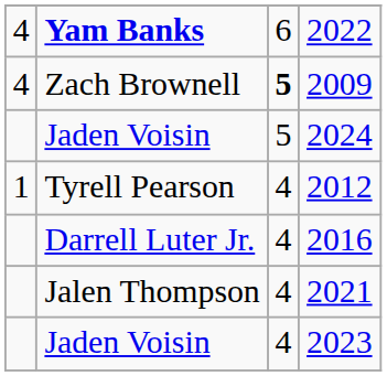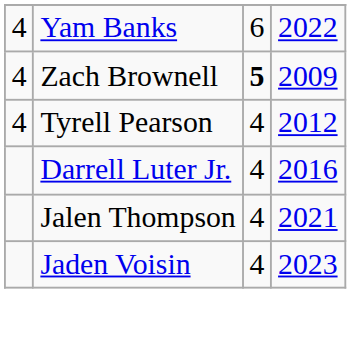2022 | column 2: bold -> normal
- row: Jaden Voisin | 5 | 2024
2012 | column 1: 1 -> 4
